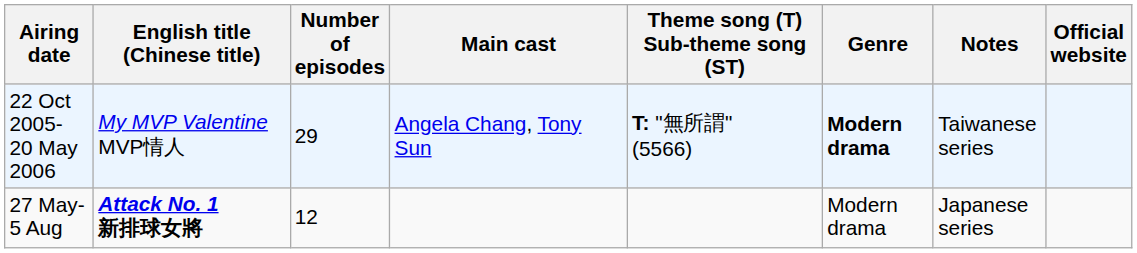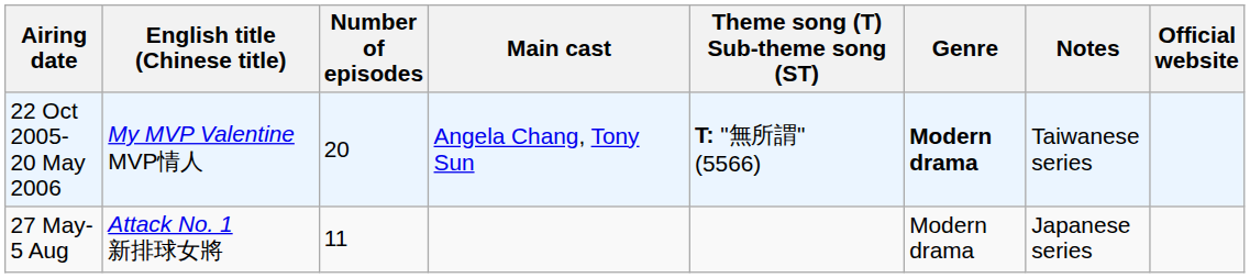22 Oct 2005- 20 May 2006 | Number of episodes: 29 -> 20
27 May- 5 Aug | English title (Chinese title): bold -> normal
27 May- 5 Aug | Number of episodes: 12 -> 11
